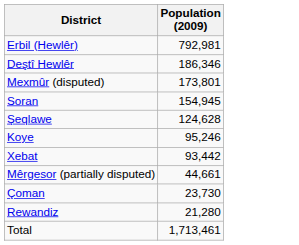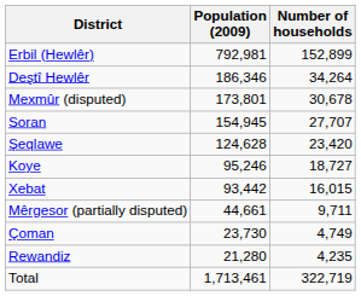+ column: Number of households | 152,899 | 34,264 | 30,678 | 27,707 | 23,420 | 18,727 | 16,015 | 9,711 | 4,749 | 4,235 | 322,719
